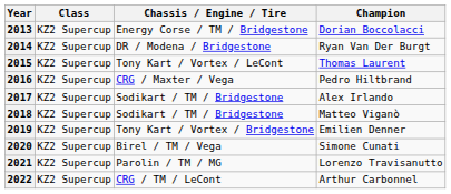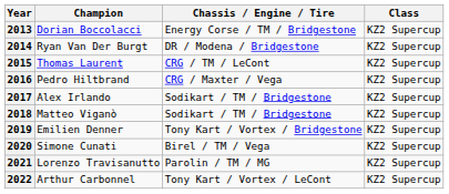columns swapped: Champion <-> Class
2015 | Chassis / Engine / Tire: Tony Kart / Vortex / LeCont -> CRG / TM / LeCont
2022 | Chassis / Engine / Tire: CRG / TM / LeCont -> Tony Kart / Vortex / LeCont
